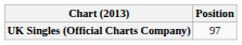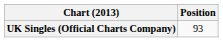UK Singles (Official Charts Company) | Position: 97 -> 93
